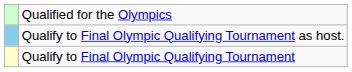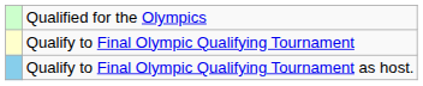rows swapped: Qualify to Final Olympic Qualifying Tournament as host. <-> Qualify to Final Olympic Qualifying Tournament
